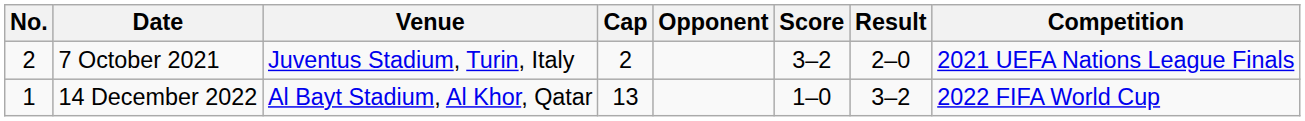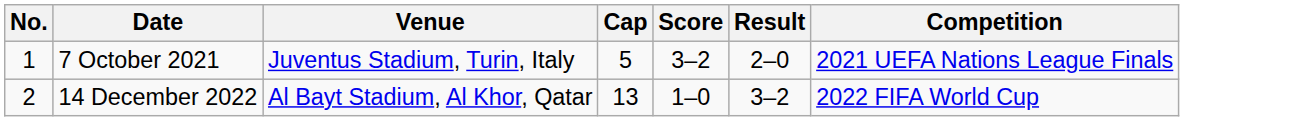- column: Opponent
7 October 2021 | No.: 2 -> 1
7 October 2021 | Cap: 2 -> 5
14 December 2022 | No.: 1 -> 2
